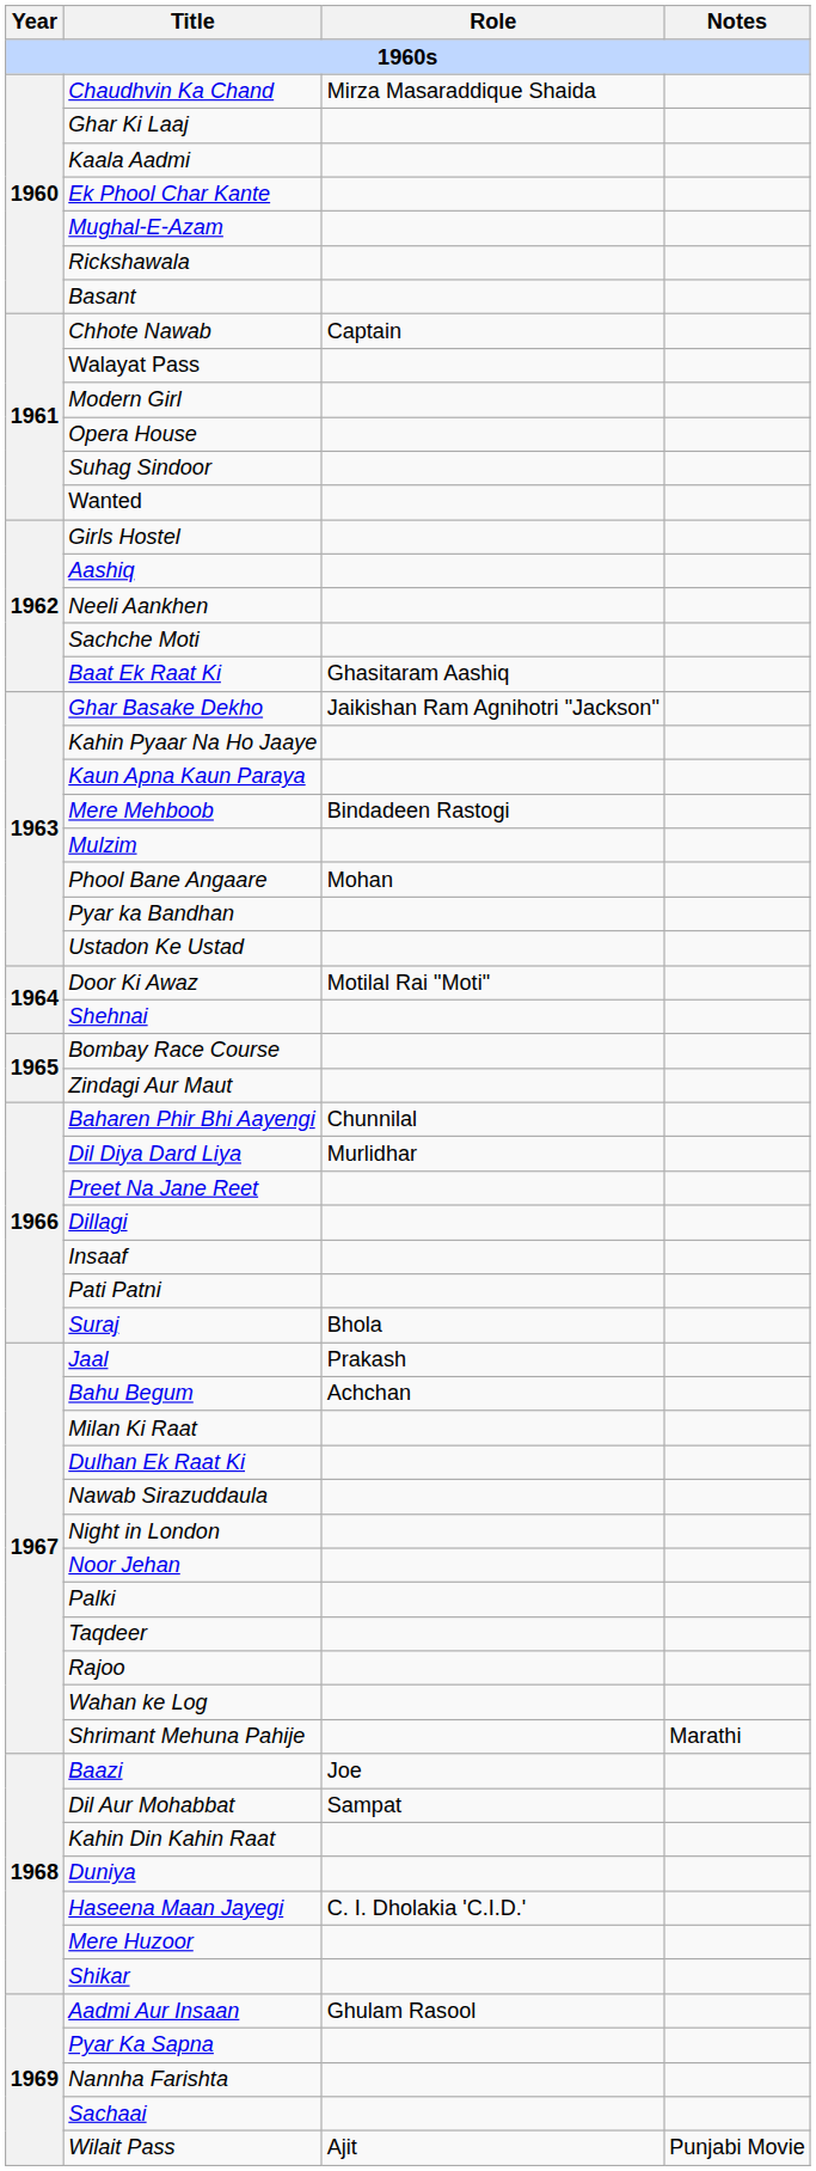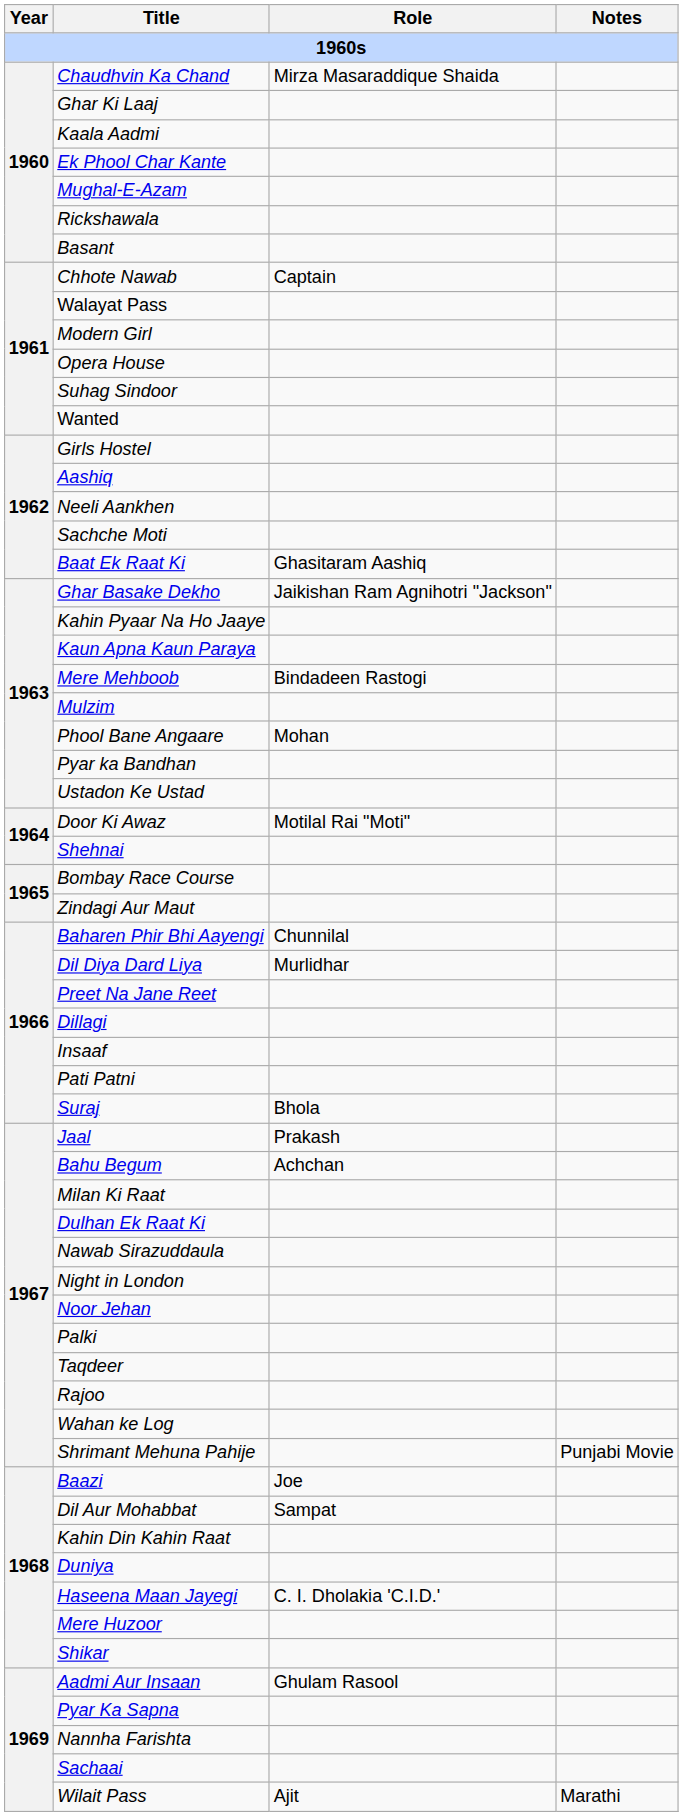Shrimant Mehuna Pahije | Notes: Marathi -> Punjabi Movie
Wilait Pass | Notes: Punjabi Movie -> Marathi
